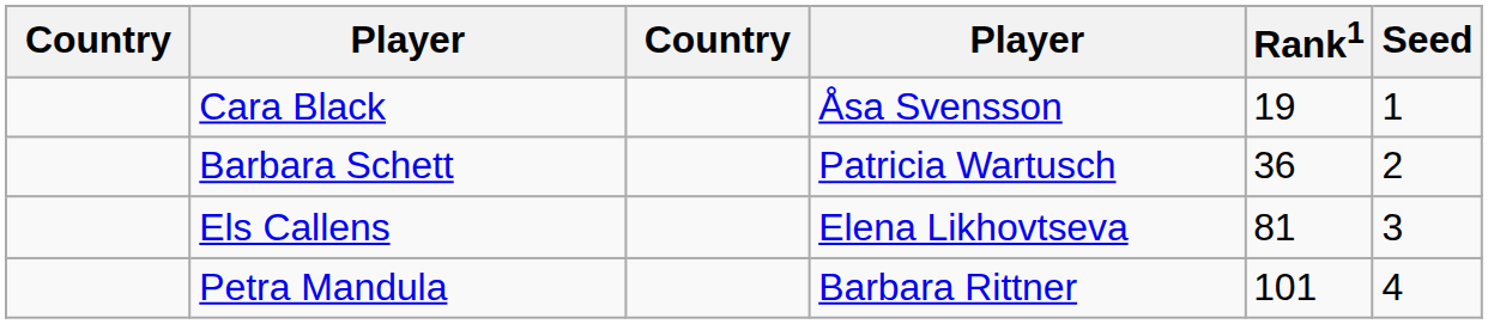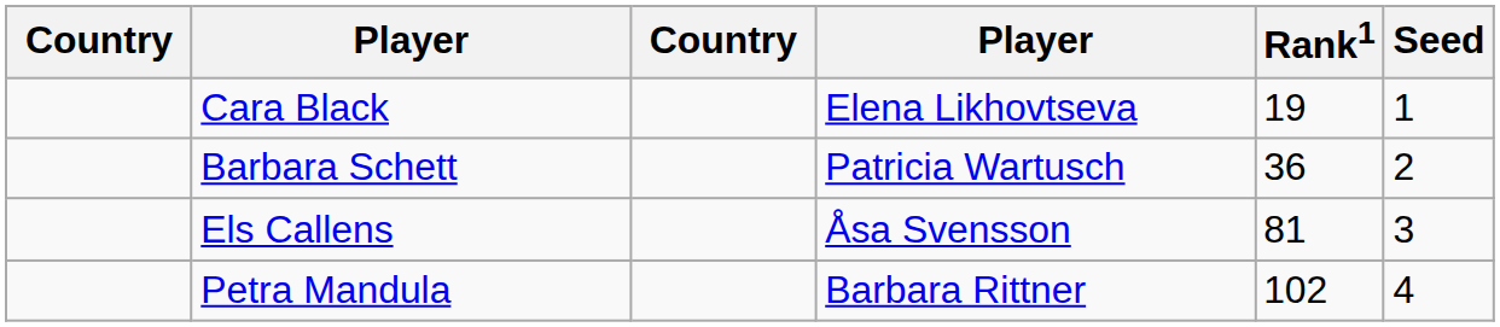Cara Black | column 4: Åsa Svensson -> Elena Likhovtseva
Els Callens | column 4: Elena Likhovtseva -> Åsa Svensson
Petra Mandula | Rank1: 101 -> 102
